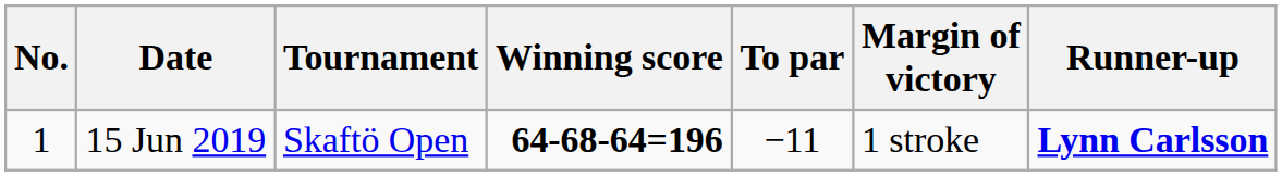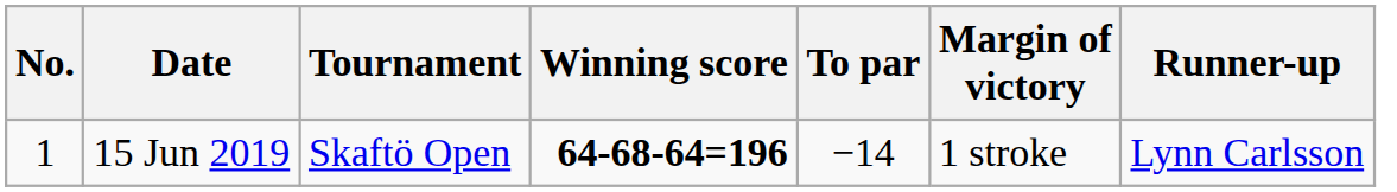15 Jun 2019 | To par: −11 -> −14
15 Jun 2019 | Runner-up: bold -> normal
